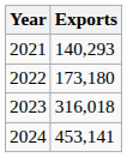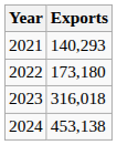2024 | Exports: 453,141 -> 453,138
